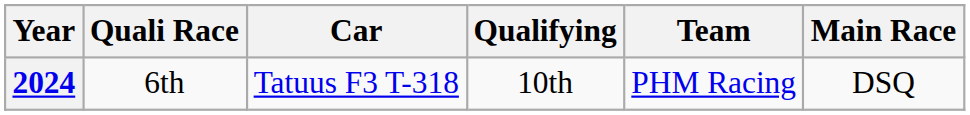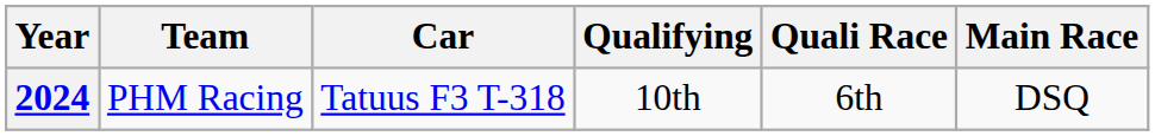columns swapped: Team <-> Quali Race
